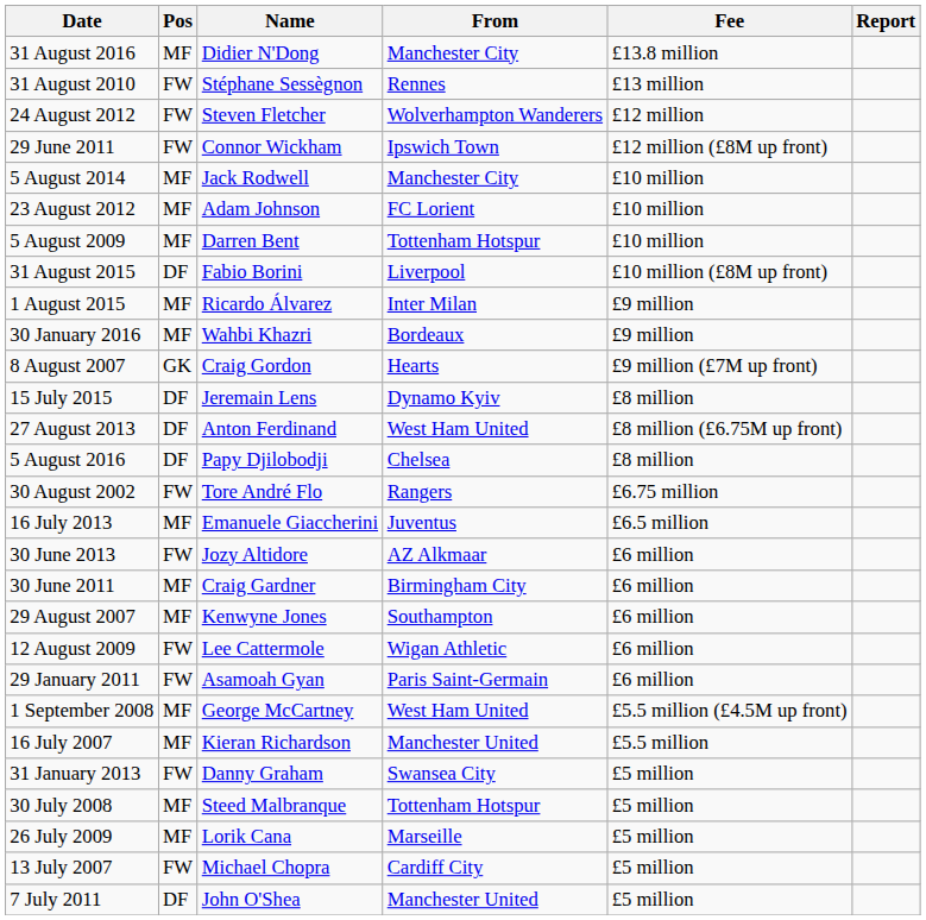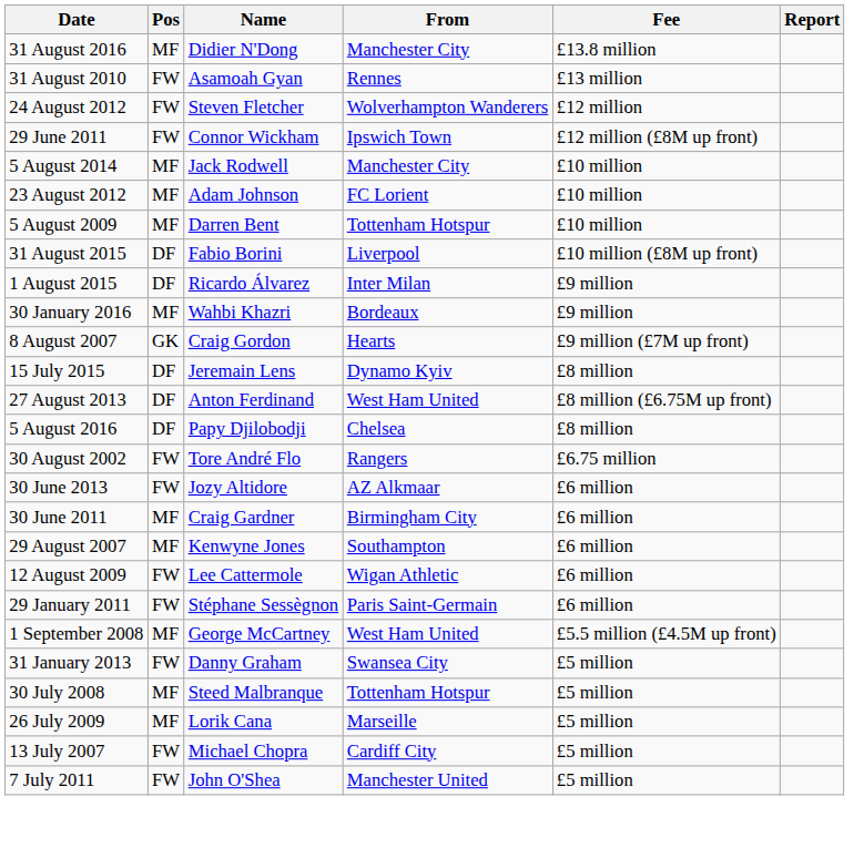31 August 2010 | Name: Stéphane Sessègnon -> Asamoah Gyan
1 August 2015 | Pos: MF -> DF
- row: 16 July 2013 | MF | Emanuele Giaccherini | Juventus | £6.5 million
29 January 2011 | Name: Asamoah Gyan -> Stéphane Sessègnon
- row: 16 July 2007 | MF | Kieran Richardson | Manchester United | £5.5 million
7 July 2011 | Pos: DF -> FW
